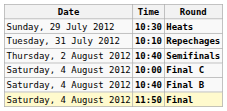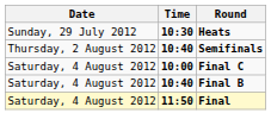- row: Tuesday, 31 July 2012 | 10:10 | Repechages
